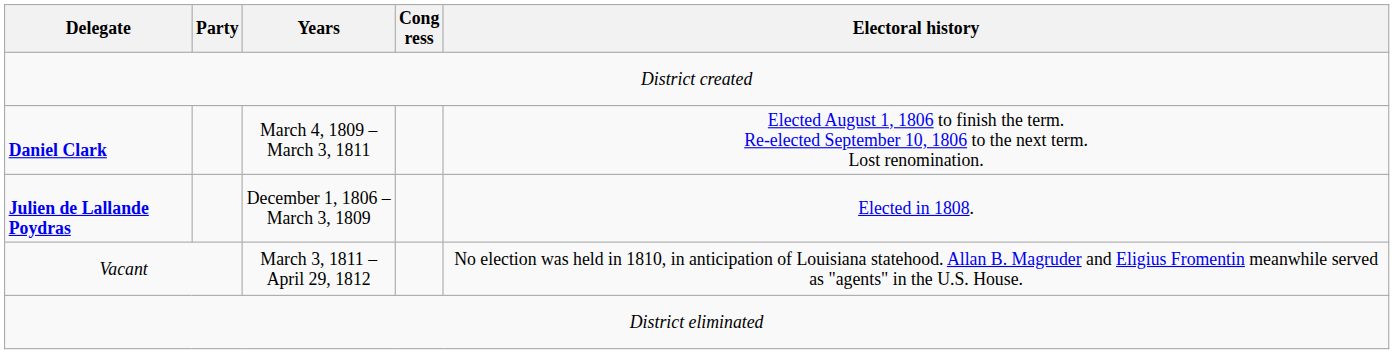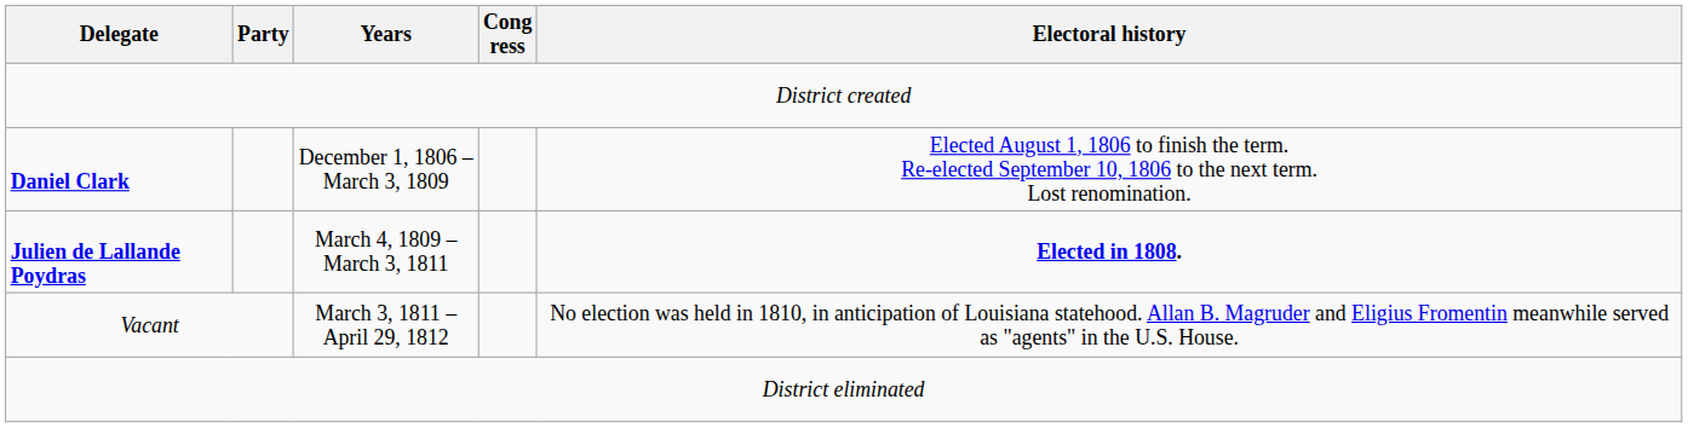Daniel Clark | Years: March 4, 1809 – March 3, 1811 -> December 1, 1806 – March 3, 1809
Julien de Lallande Poydras | Years: December 1, 1806 – March 3, 1809 -> March 4, 1809 – March 3, 1811
Julien de Lallande Poydras | Electoral history: normal -> bold
